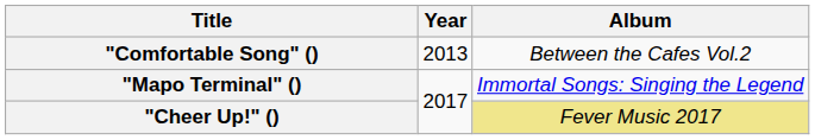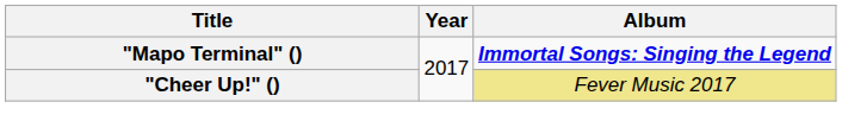- row: "Comfortable Song" () | 2013 | Between the Cafes Vol.2
"Mapo Terminal" () | Album: normal -> bold
